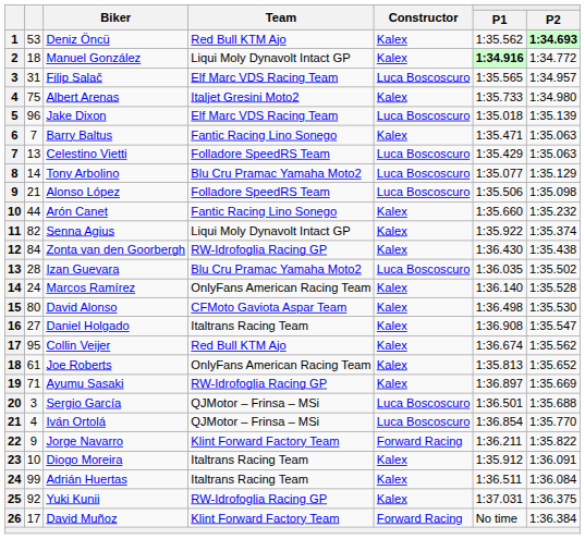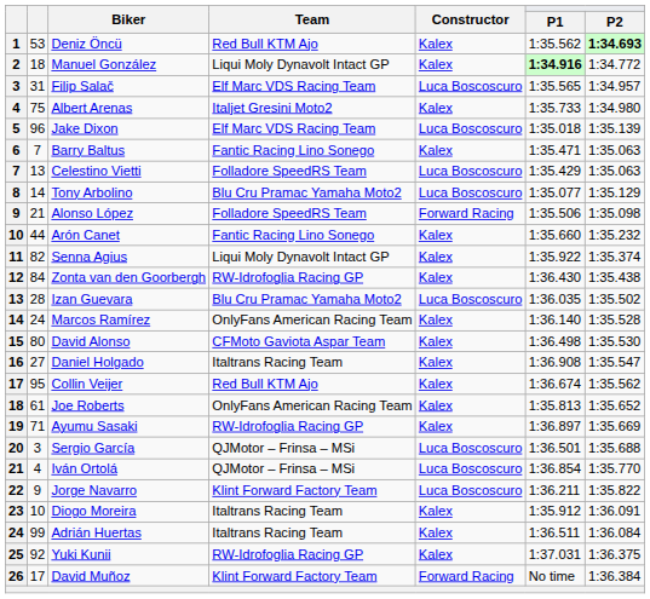Alonso López | Constructor: Luca Boscoscuro -> Forward Racing
Jorge Navarro | Constructor: Forward Racing -> Luca Boscoscuro
